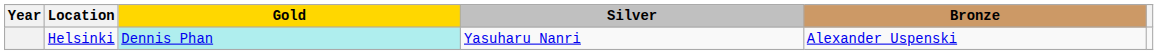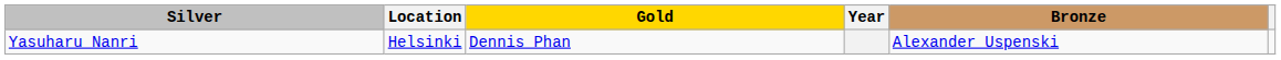columns swapped: Year <-> Silver
Helsinki | Gold: paleturquoise background -> no background
